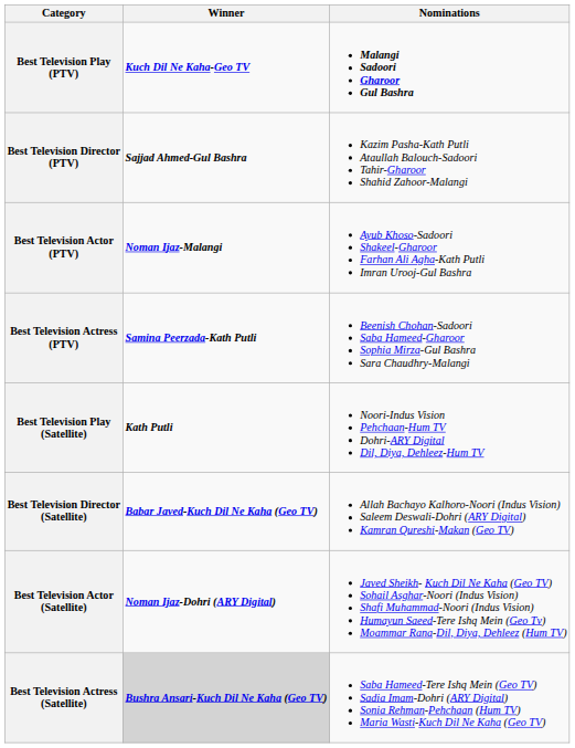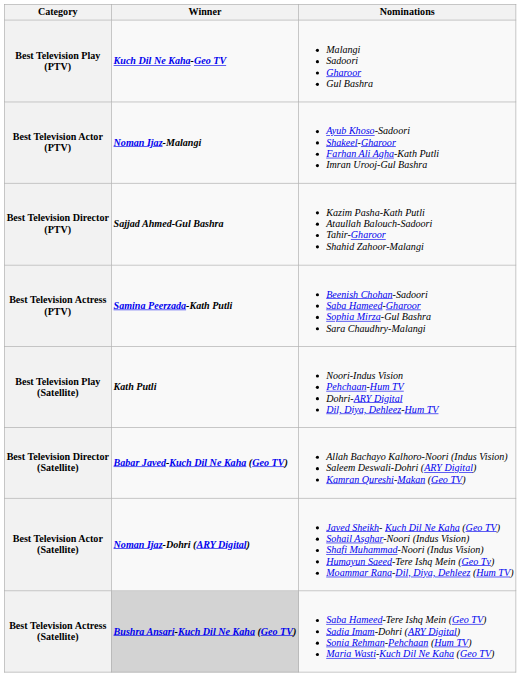Best Television Play (PTV) | Nominations: bold -> normal
rows swapped: Best Television Director (PTV) <-> Best Television Actor (PTV)
